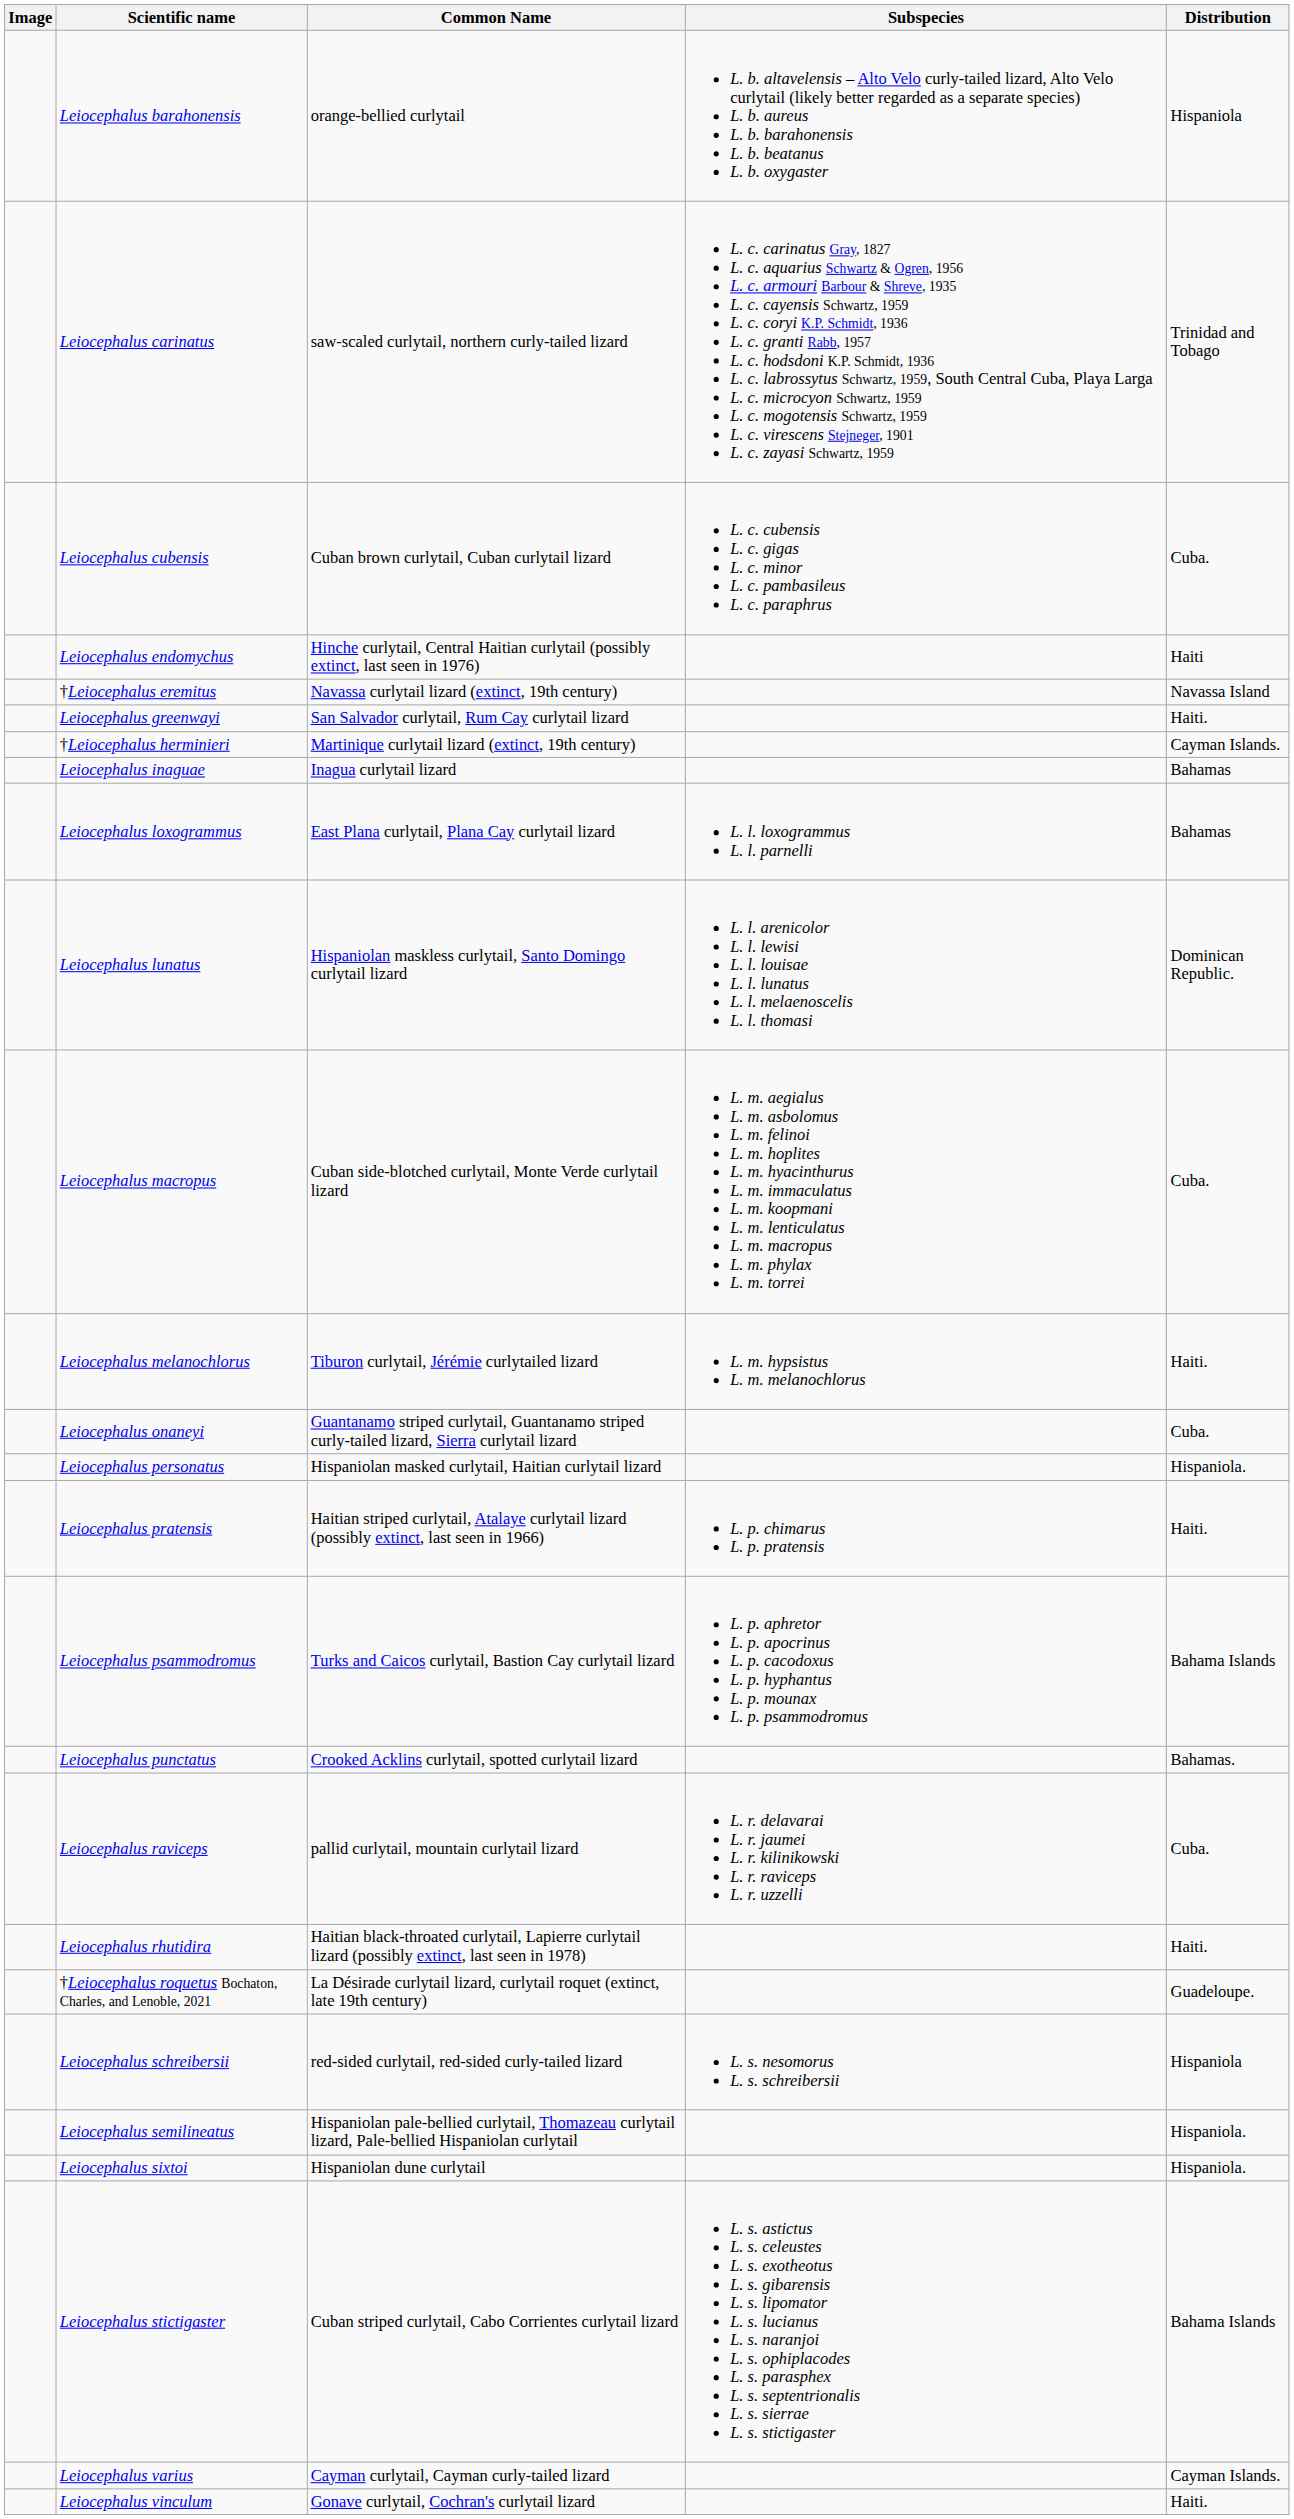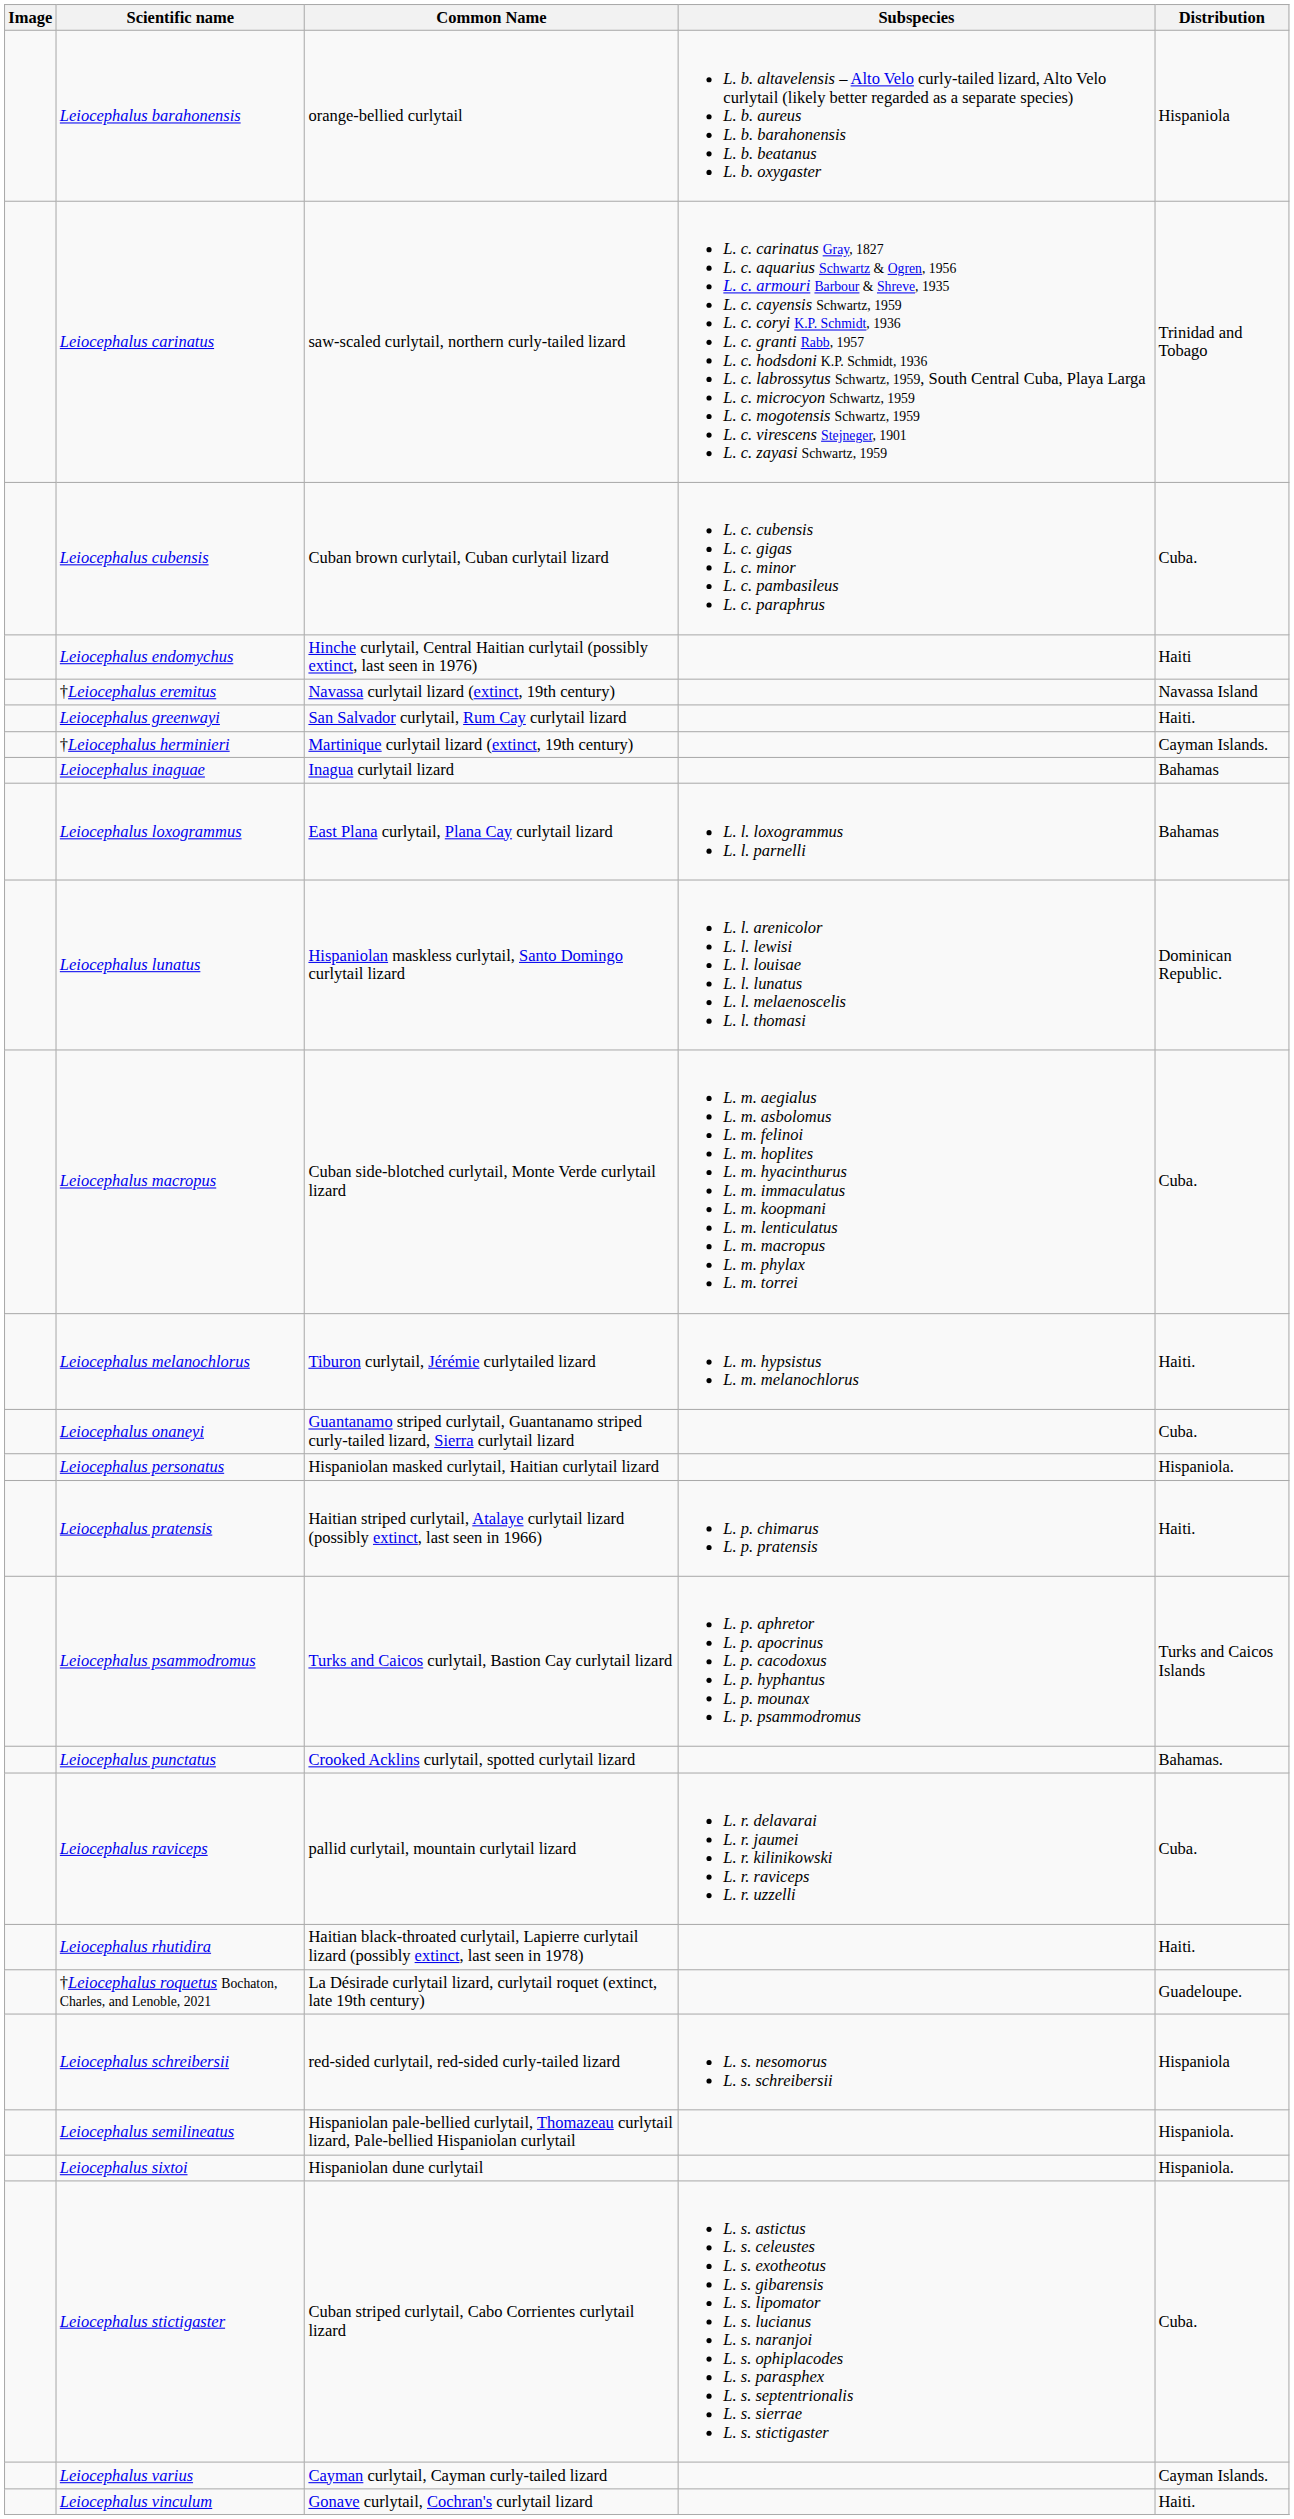Leiocephalus psammodromus | Distribution: Bahama Islands -> Turks and Caicos Islands
Leiocephalus stictigaster | Distribution: Bahama Islands -> Cuba.
